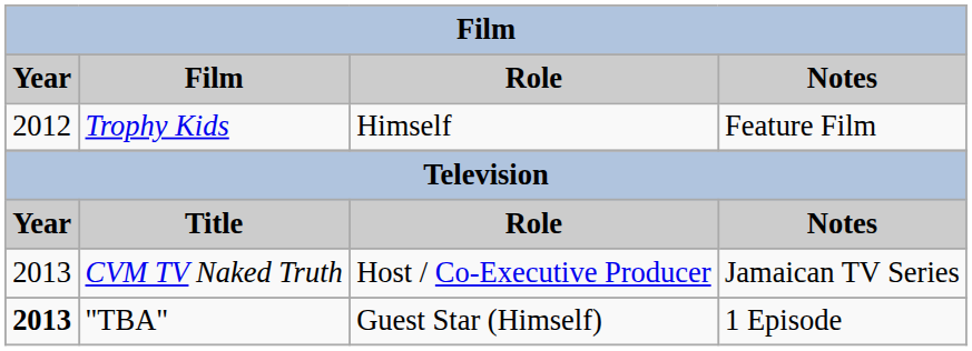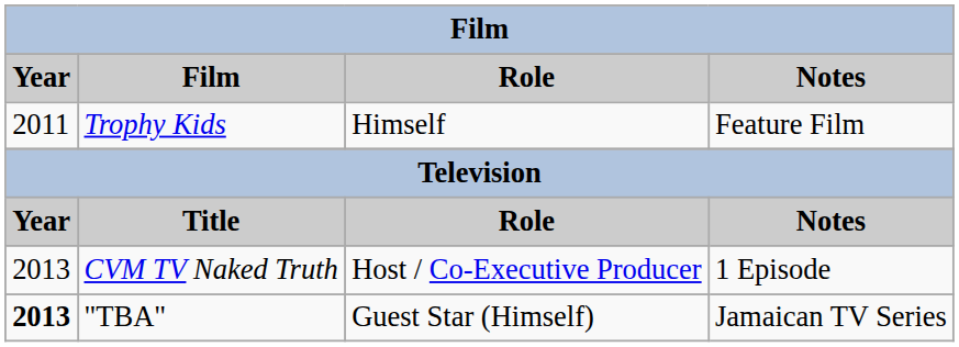Trophy Kids | Year: 2012 -> 2011
CVM TV Naked Truth | Notes: Jamaican TV Series -> 1 Episode
"TBA" | Notes: 1 Episode -> Jamaican TV Series
